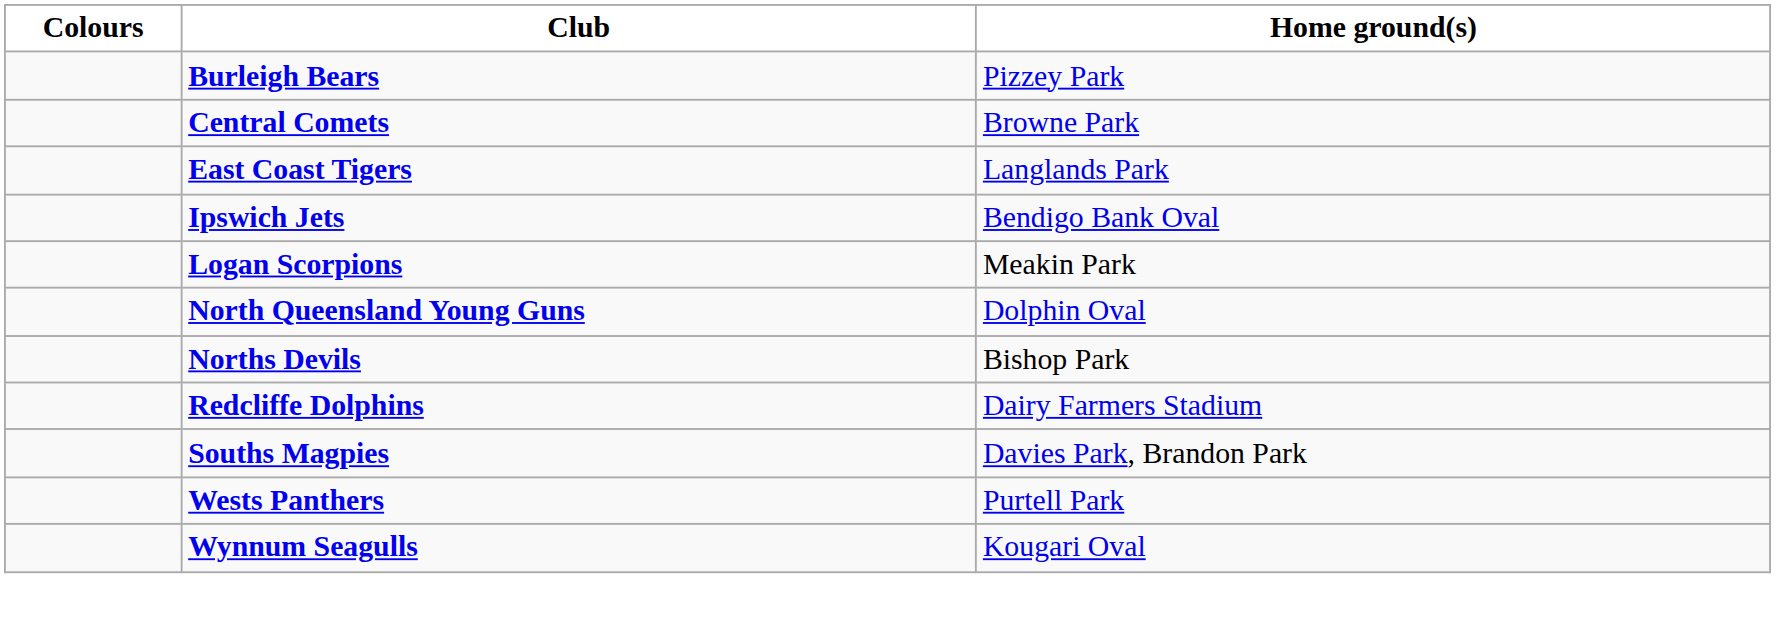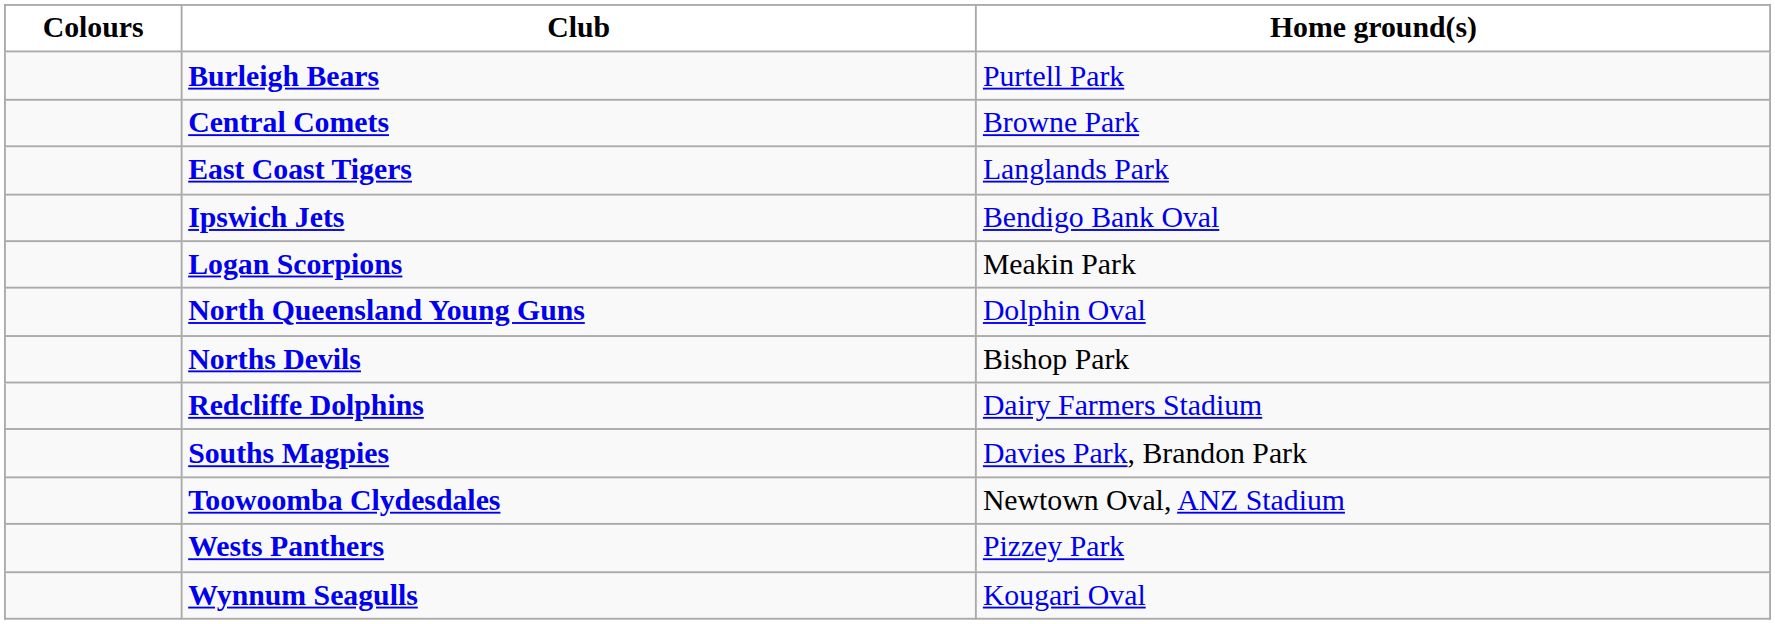Burleigh Bears | Home ground(s): Pizzey Park -> Purtell Park
+ row: Toowoomba Clydesdales | Newtown Oval, ANZ Stadium
Wests Panthers | Home ground(s): Purtell Park -> Pizzey Park
